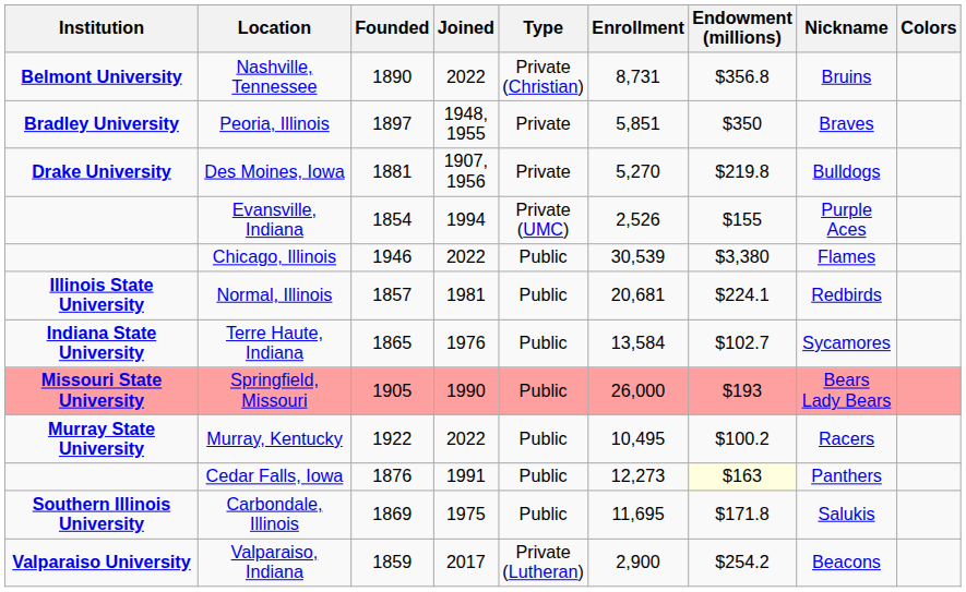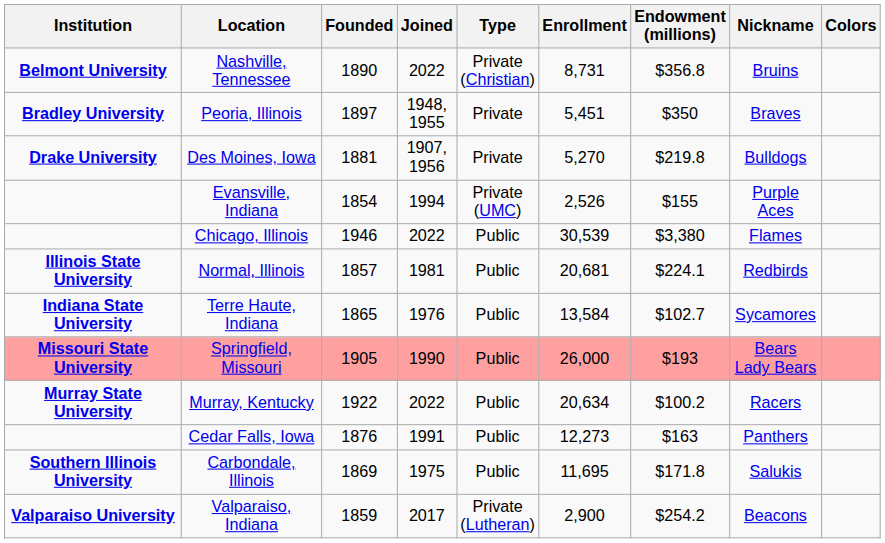Peoria, Illinois | Enrollment: 5,851 -> 5,451
Murray, Kentucky | Enrollment: 10,495 -> 20,634
Cedar Falls, Iowa | Endowment (millions): lightyellow background -> no background
